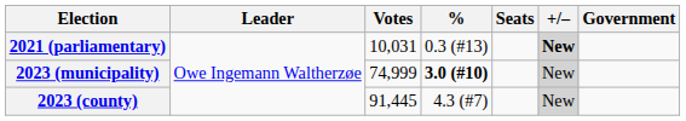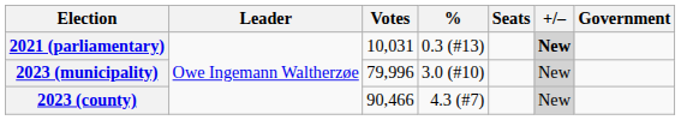2023 (municipality) | Votes: 74,999 -> 79,996
2023 (municipality) | %: bold -> normal
2023 (county) | Votes: 91,445 -> 90,466
